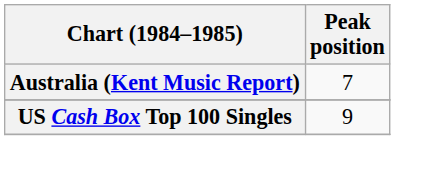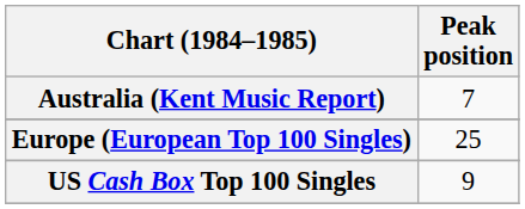+ row: Europe (European Top 100 Singles) | 25
